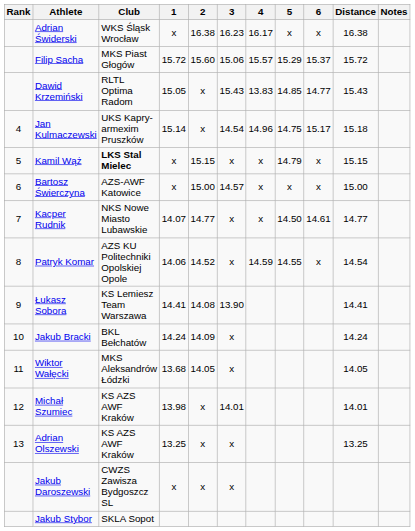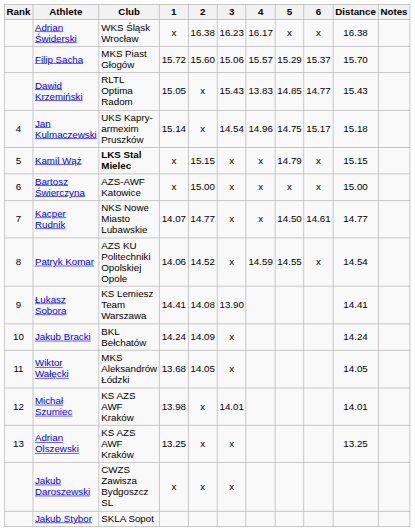Filip Sacha | Distance: 15.72 -> 15.70
Bartosz Świerczyna | 3: 14.57 -> x
